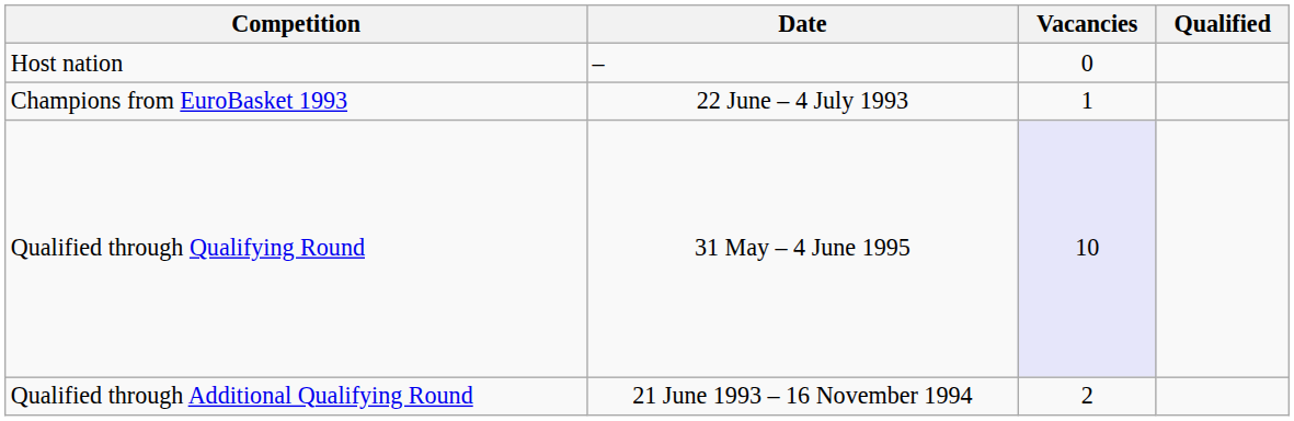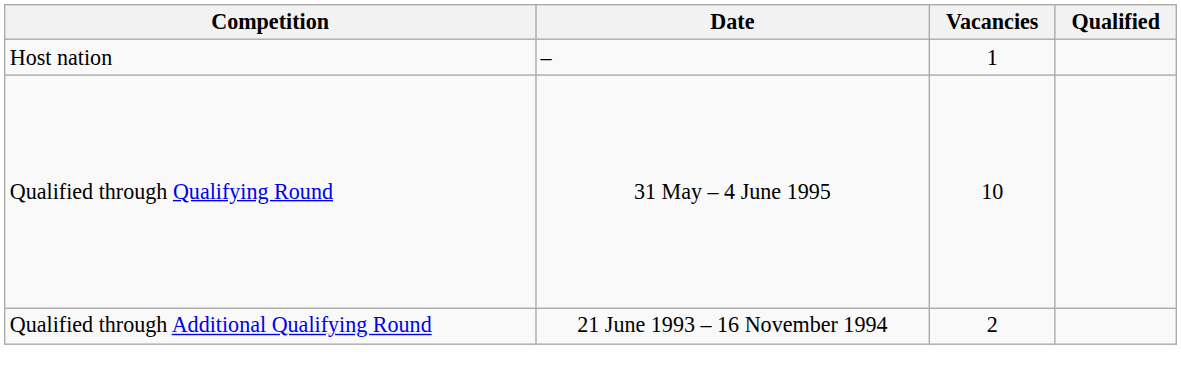Host nation | Vacancies: 0 -> 1
- row: Champions from EuroBasket 1993 | 22 June – 4 July 1993 | 1
Qualified through Qualifying Round | Vacancies: lavender background -> no background
